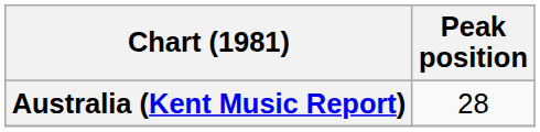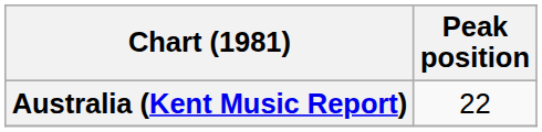Australia (Kent Music Report) | Peak position: 28 -> 22
